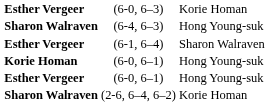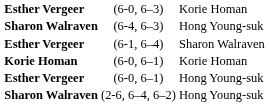Korie Homan / (6-0, 6–1) | column 3: Hong Young-suk -> Korie Homan
(2-6, 6–4, 6–2) | column 3: Korie Homan -> Hong Young-suk
